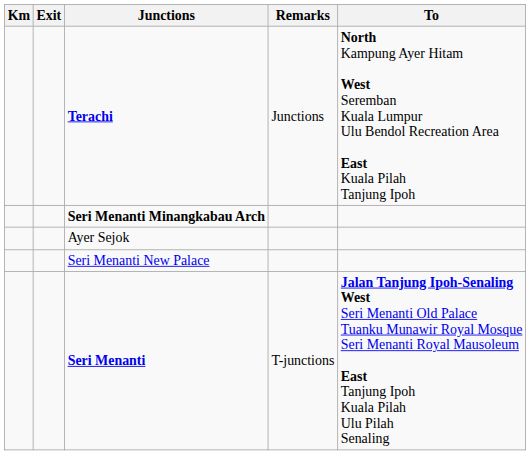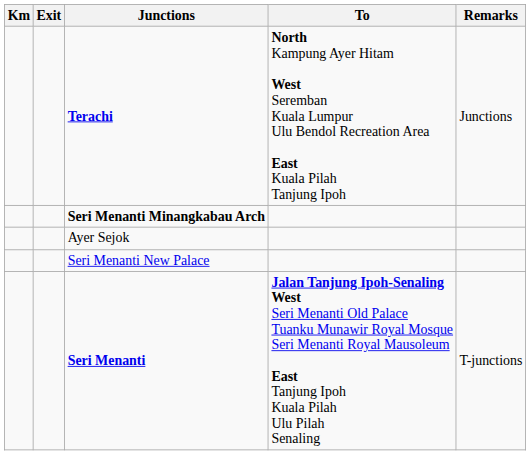columns swapped: To <-> Remarks
